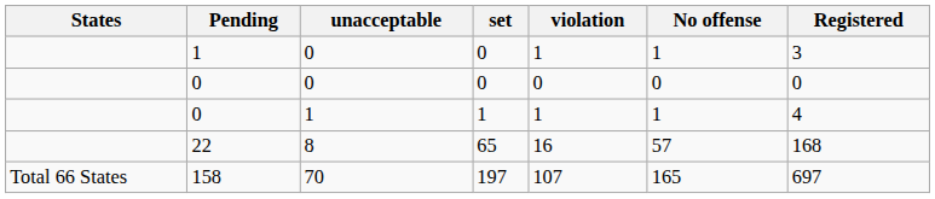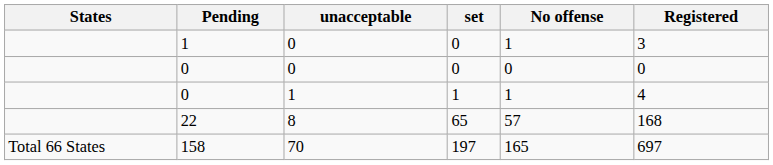- column: violation | 1 | 0 | 1 | 16 | 107
